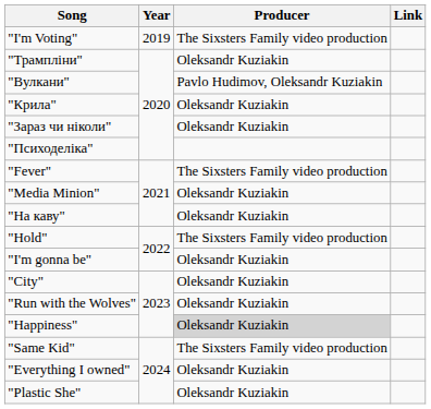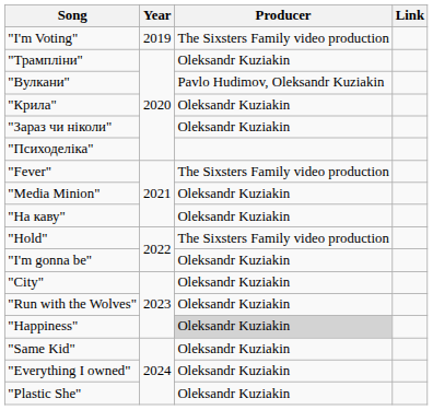"Same Kid" | Producer: The Sixsters Family video production -> Oleksandr Kuziakin
